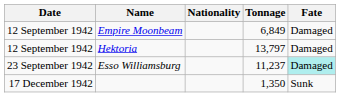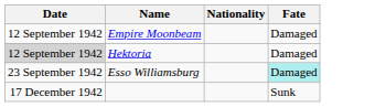- column: Tonnage | 6,849 | 13,797 | 11,237 | 1,350
Hektoria | Date: no background -> lightgrey background
